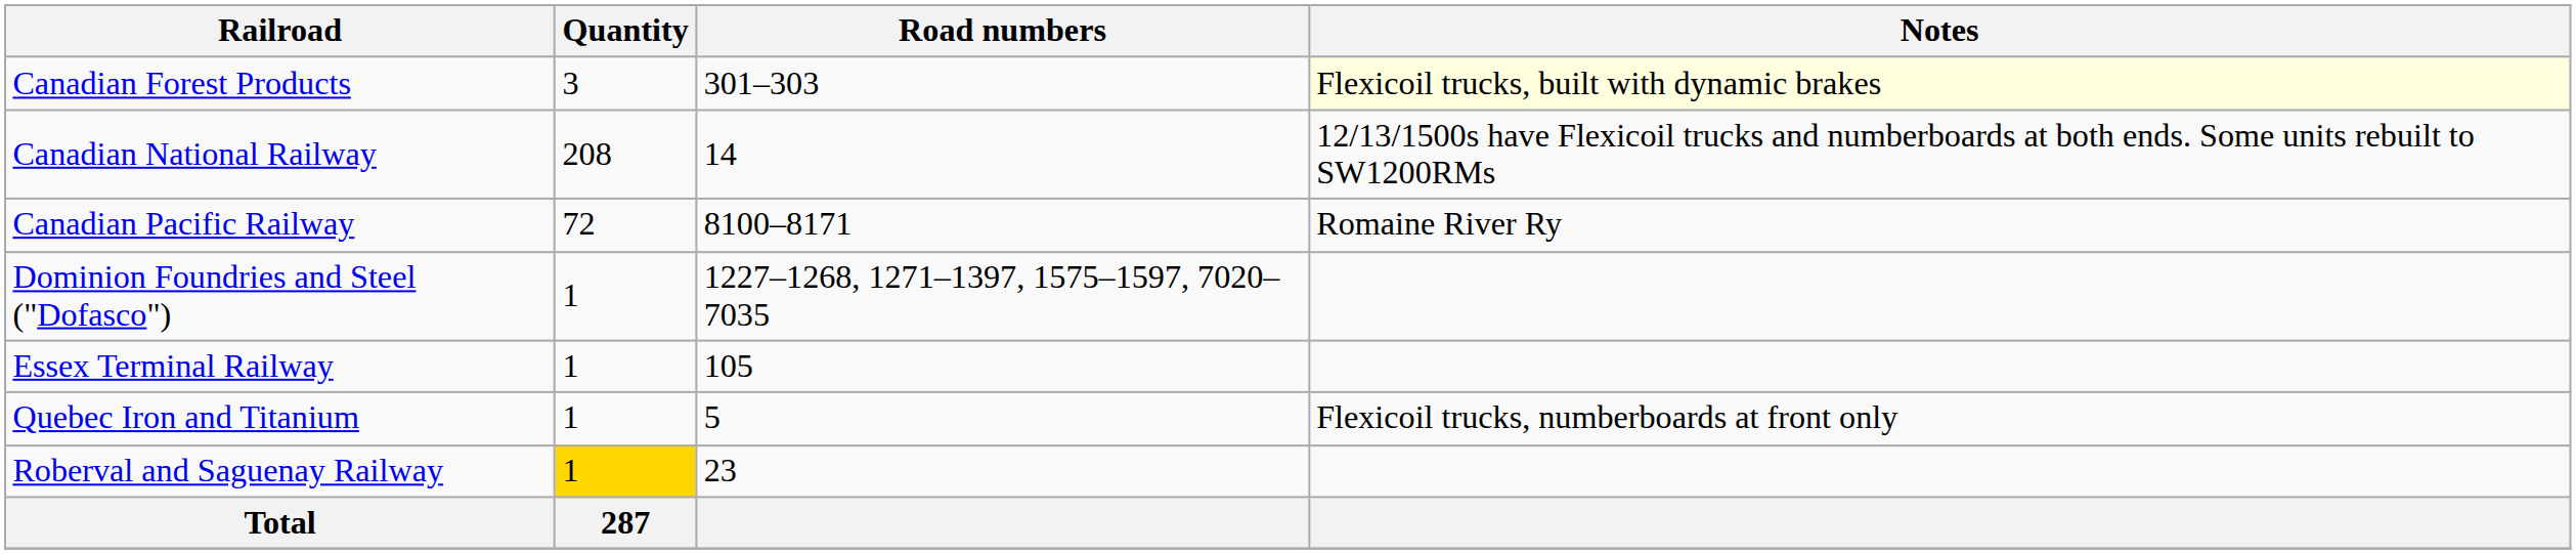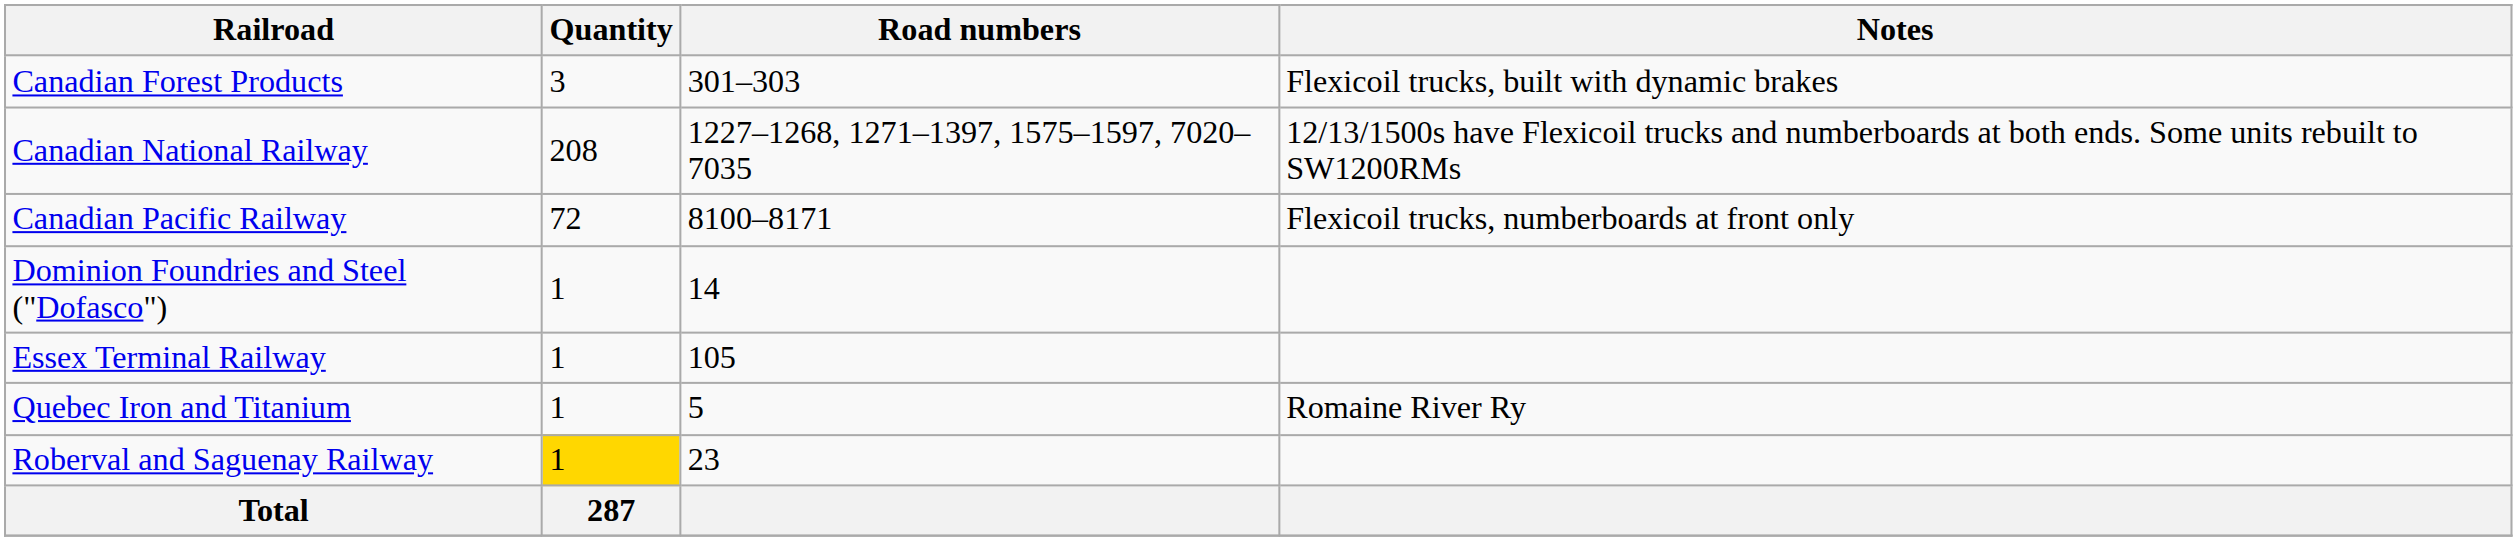Canadian Forest Products | Notes: lightyellow background -> no background
Canadian National Railway | Road numbers: 14 -> 1227–1268, 1271–1397, 1575–1597, 7020–7035
Canadian Pacific Railway | Notes: Romaine River Ry -> Flexicoil trucks, numberboards at front only
Dominion Foundries and Steel ("Dofasco") | Road numbers: 1227–1268, 1271–1397, 1575–1597, 7020–7035 -> 14
Quebec Iron and Titanium | Notes: Flexicoil trucks, numberboards at front only -> Romaine River Ry
